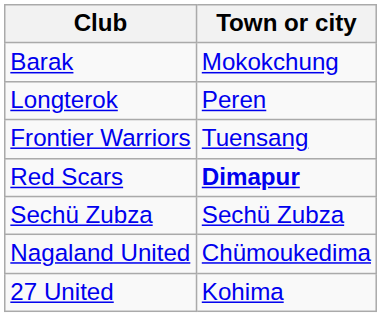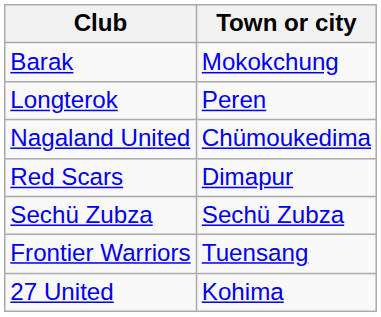rows swapped: Nagaland United <-> Frontier Warriors
Red Scars | Town or city: bold -> normal
